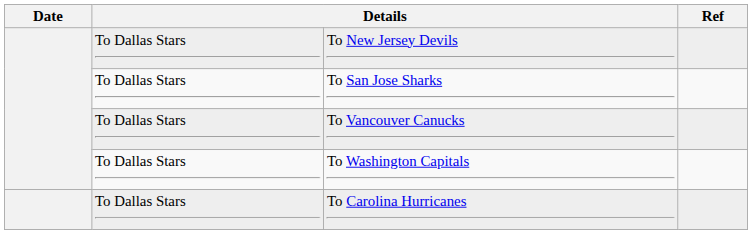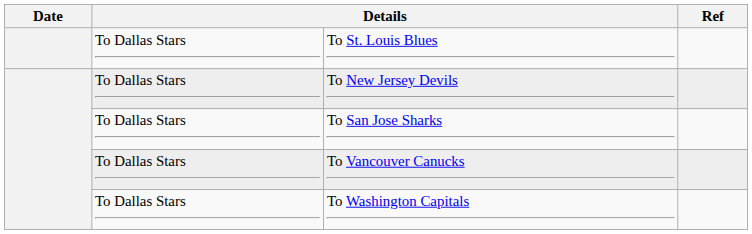+ row: To Dallas Stars | To St. Louis Blues
- row: To Dallas Stars | To Carolina Hurricanes
